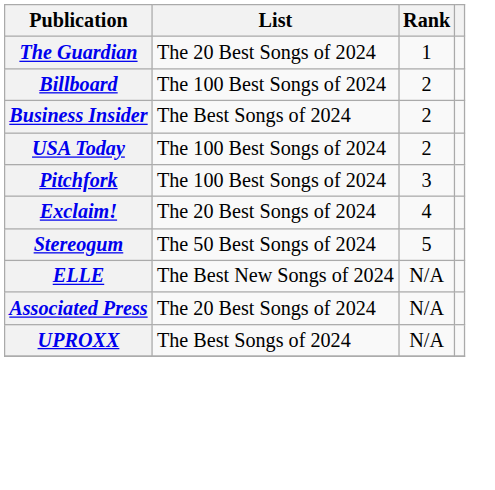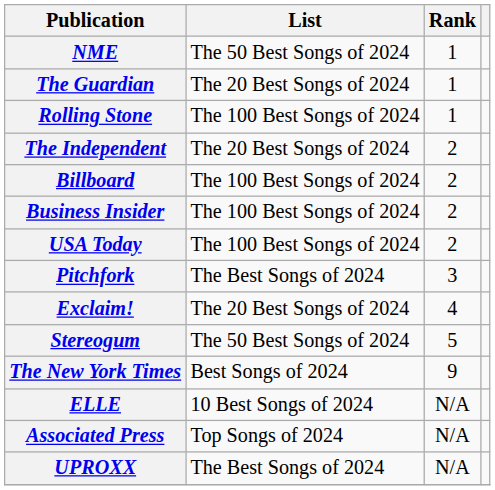+ row: NME | The 50 Best Songs of 2024 | 1
+ row: Rolling Stone | The 100 Best Songs of 2024 | 1
+ row: The Independent | The 20 Best Songs of 2024 | 2
Business Insider | List: The Best Songs of 2024 -> The 100 Best Songs of 2024
Pitchfork | List: The 100 Best Songs of 2024 -> The Best Songs of 2024
+ row: The New York Times | Best Songs of 2024 | 9
ELLE | List: The Best New Songs of 2024 -> 10 Best Songs of 2024
Associated Press | List: The 20 Best Songs of 2024 -> Top Songs of 2024
